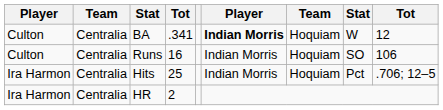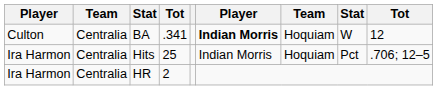- row: Culton | Centralia | Runs | 16 | Indian Morris | Hoquiam | SO | 106
